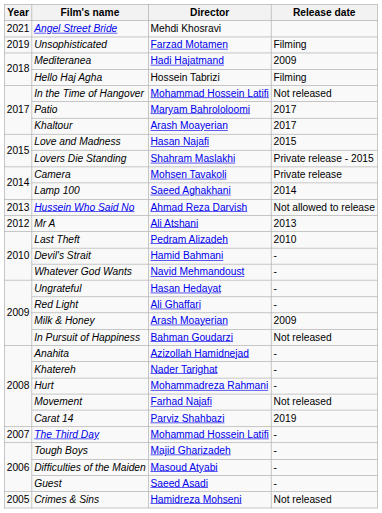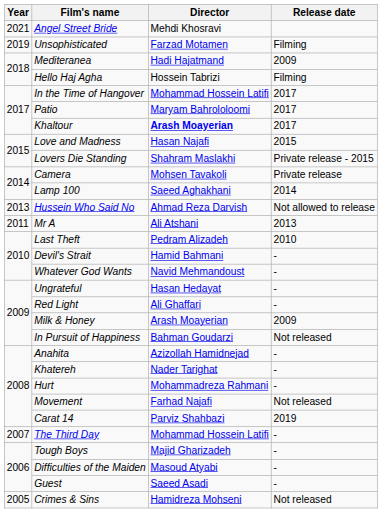In the Time of Hangover | Release date: Not released -> 2017
Khaltour | Director: normal -> bold
Mr A | Year: 2012 -> 2011
